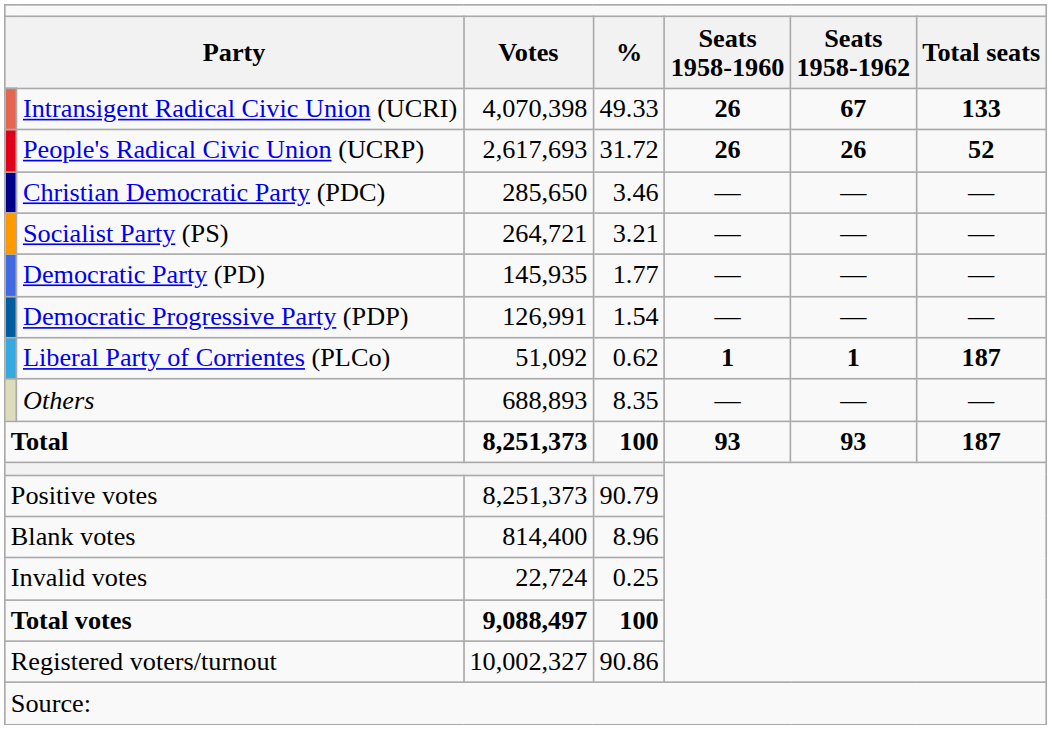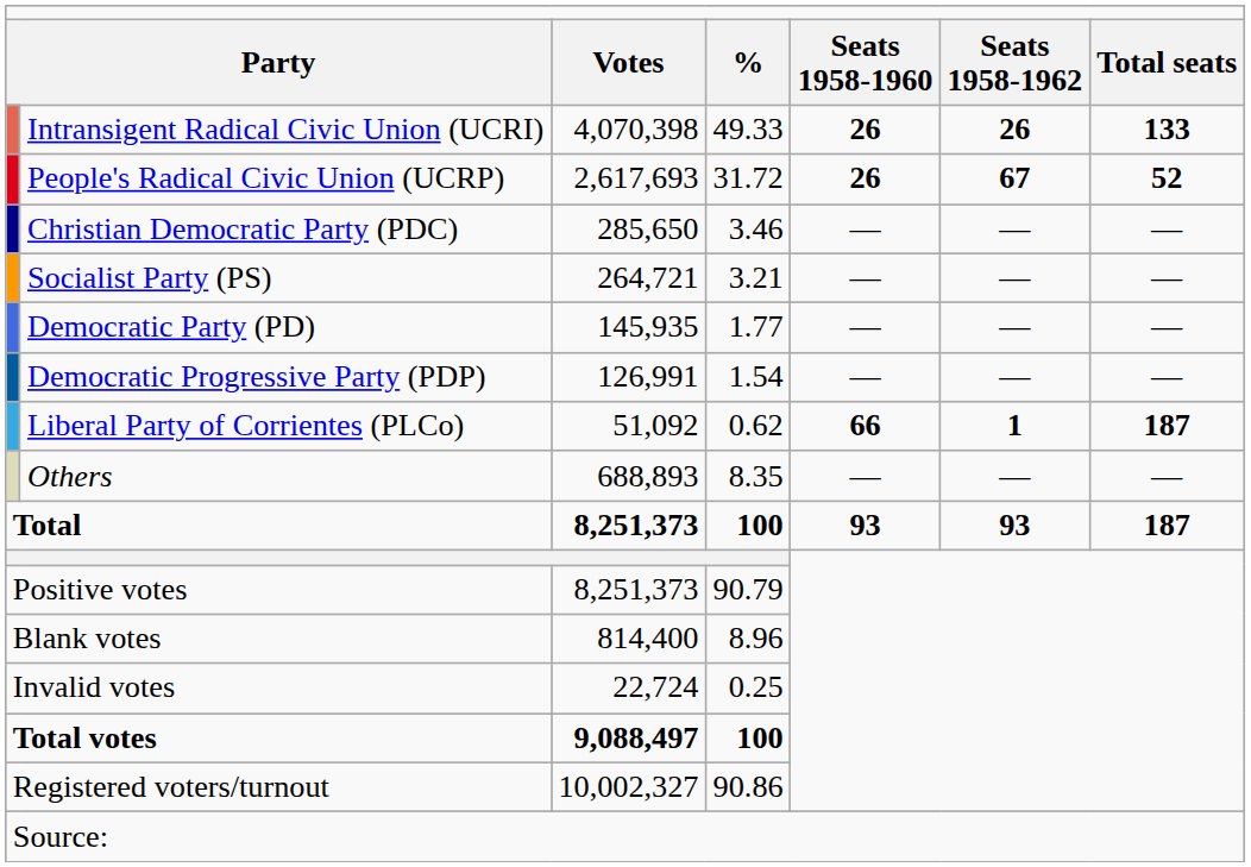Intransigent Radical Civic Union (UCRI) | column 6: 67 -> 26
People's Radical Civic Union (UCRP) | column 6: 26 -> 67
Liberal Party of Corrientes (PLCo) | column 5: 1 -> 66
